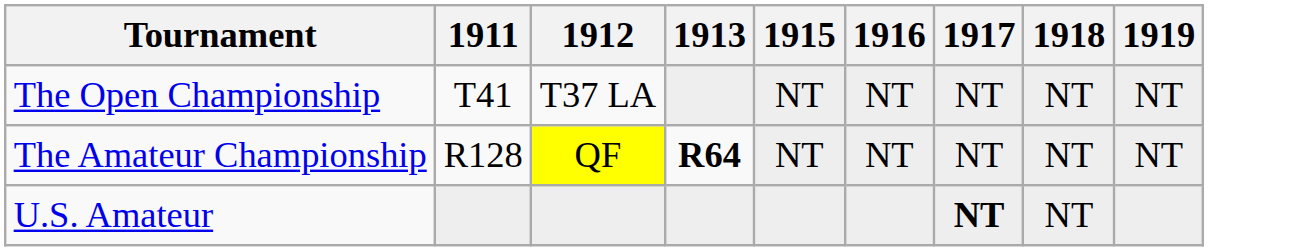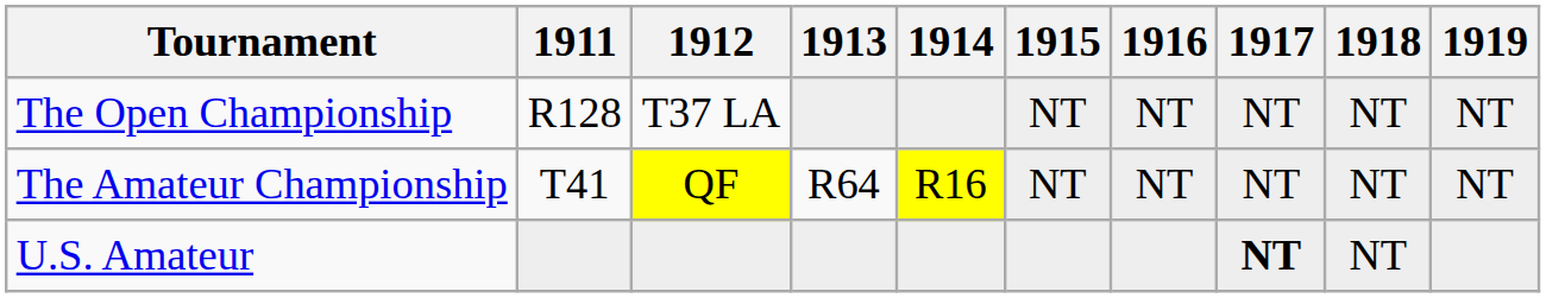+ column: 1914 | R16
The Open Championship | 1911: T41 -> R128
The Amateur Championship | 1911: R128 -> T41
The Amateur Championship | 1913: bold -> normal
